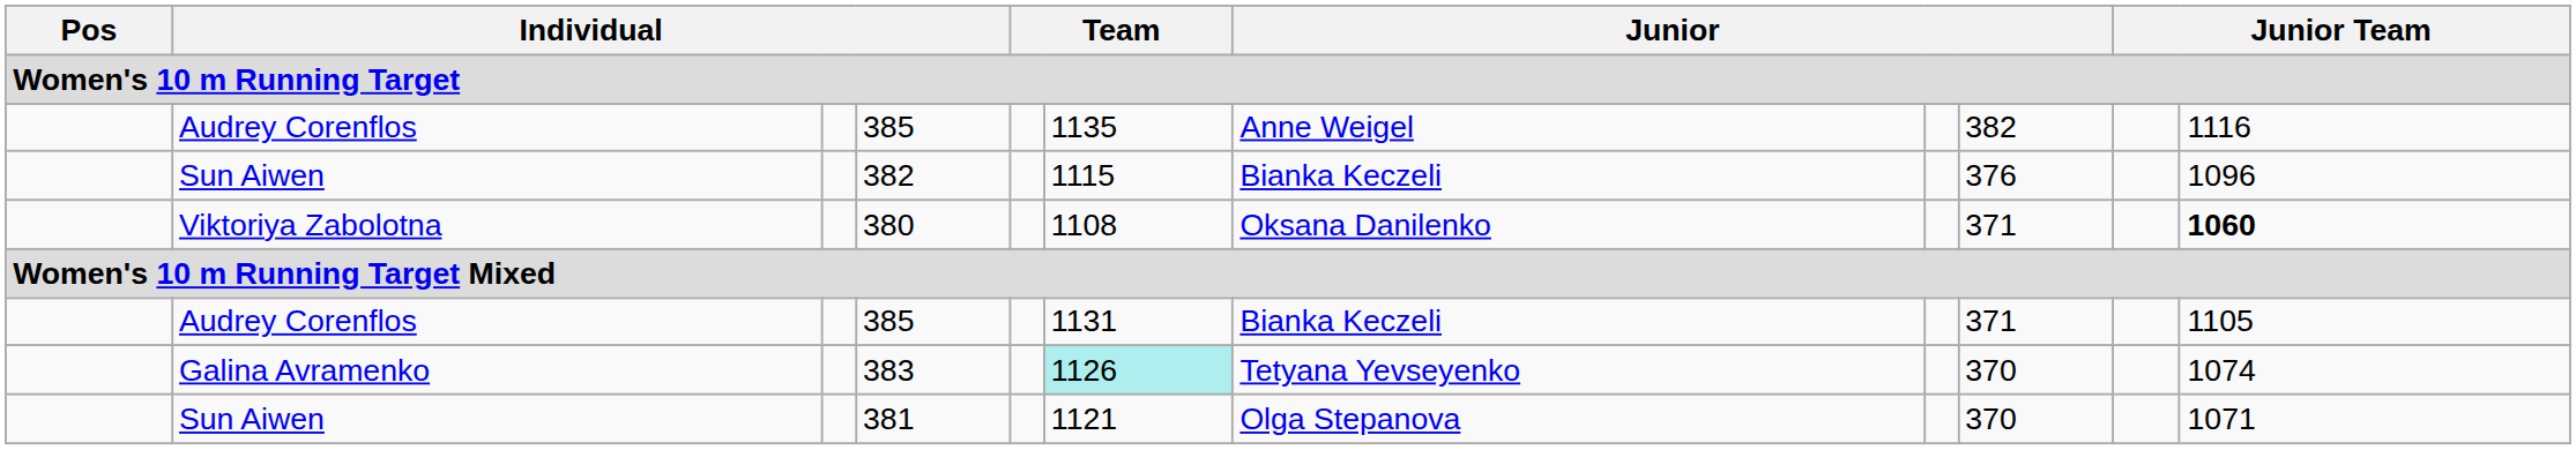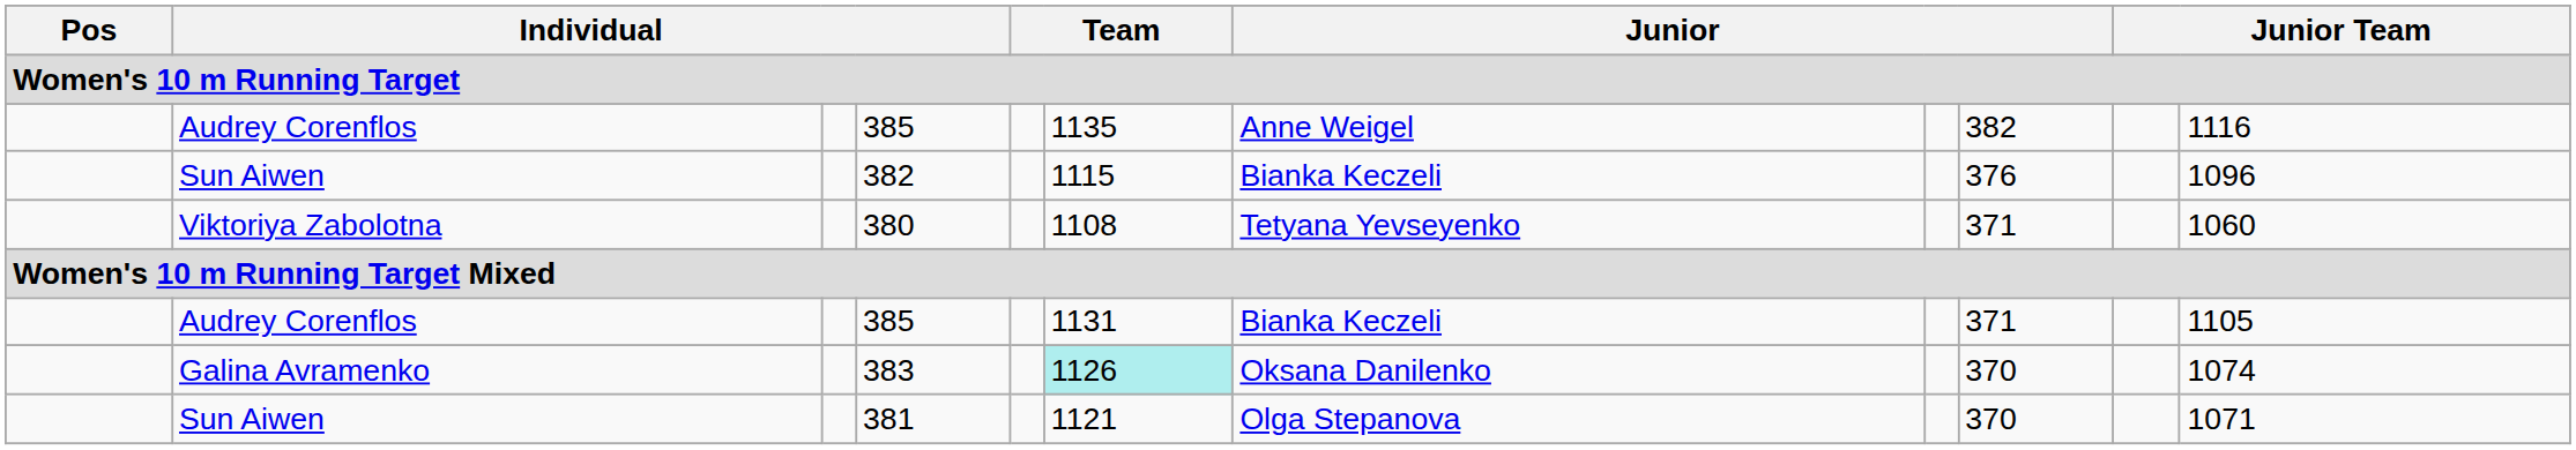380 | column 7: Oksana Danilenko -> Tetyana Yevseyenko
380 | column 11: bold -> normal
383 | column 7: Tetyana Yevseyenko -> Oksana Danilenko
